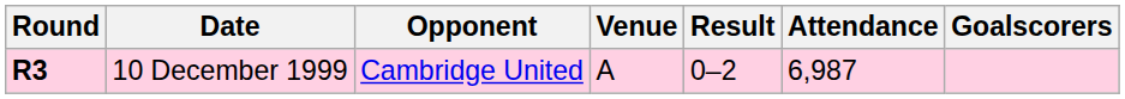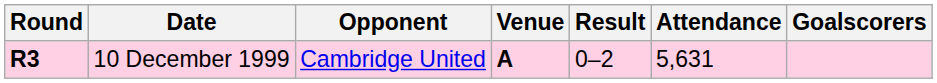10 December 1999 | Venue: normal -> bold
10 December 1999 | Attendance: 6,987 -> 5,631
